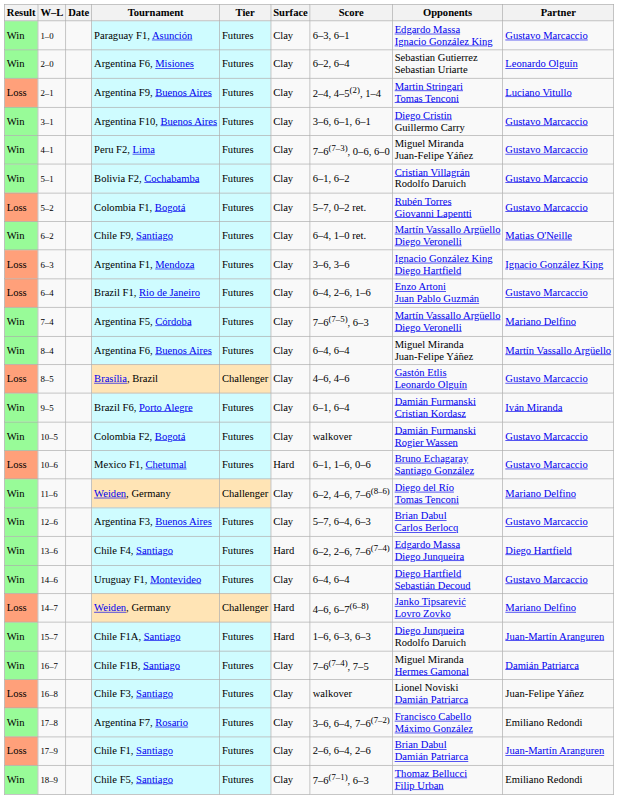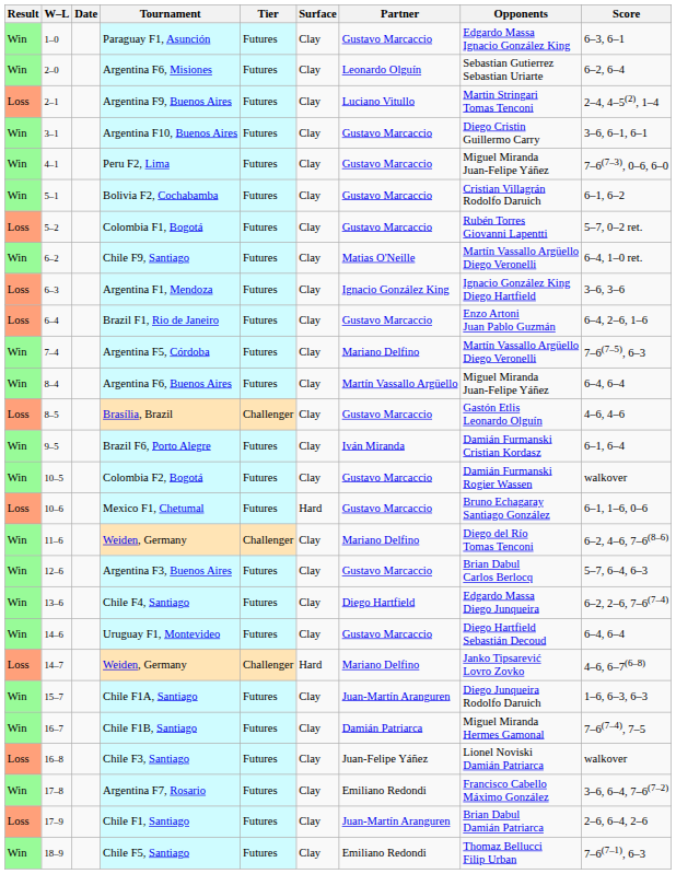columns swapped: Partner <-> Score
Chile F4, Santiago | Surface: Hard -> Clay
Chile F1A, Santiago | Surface: Hard -> Clay
